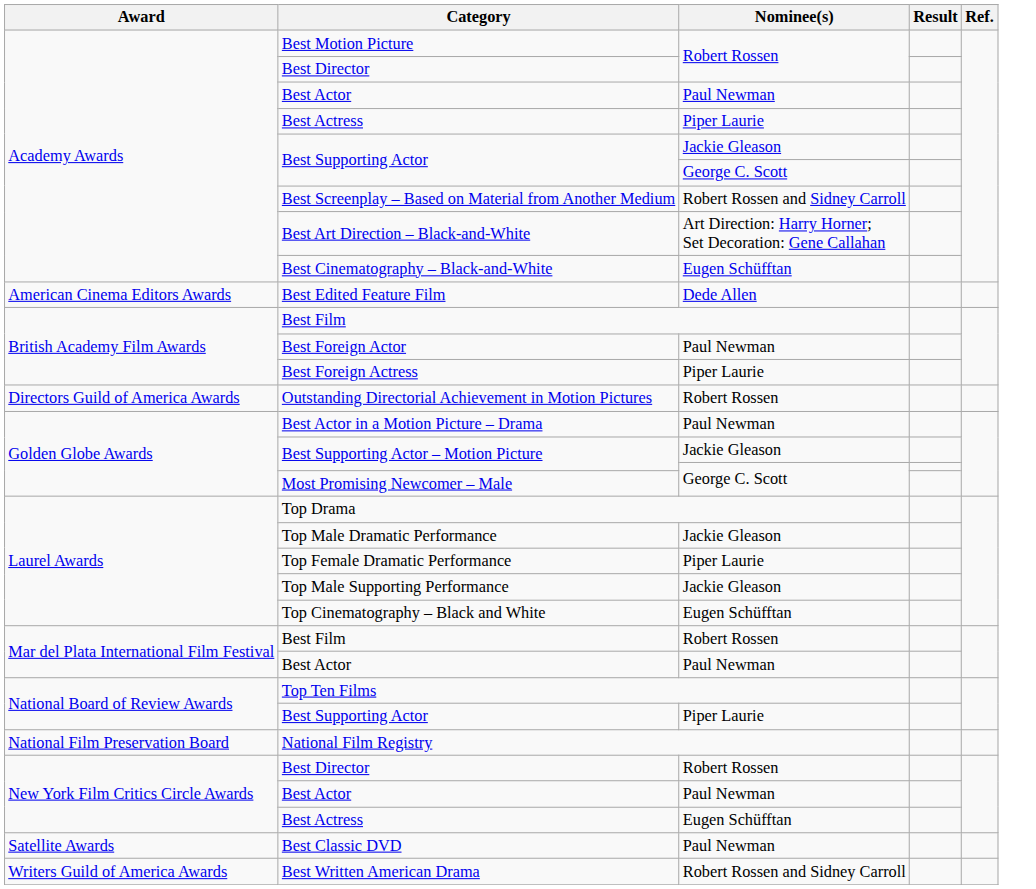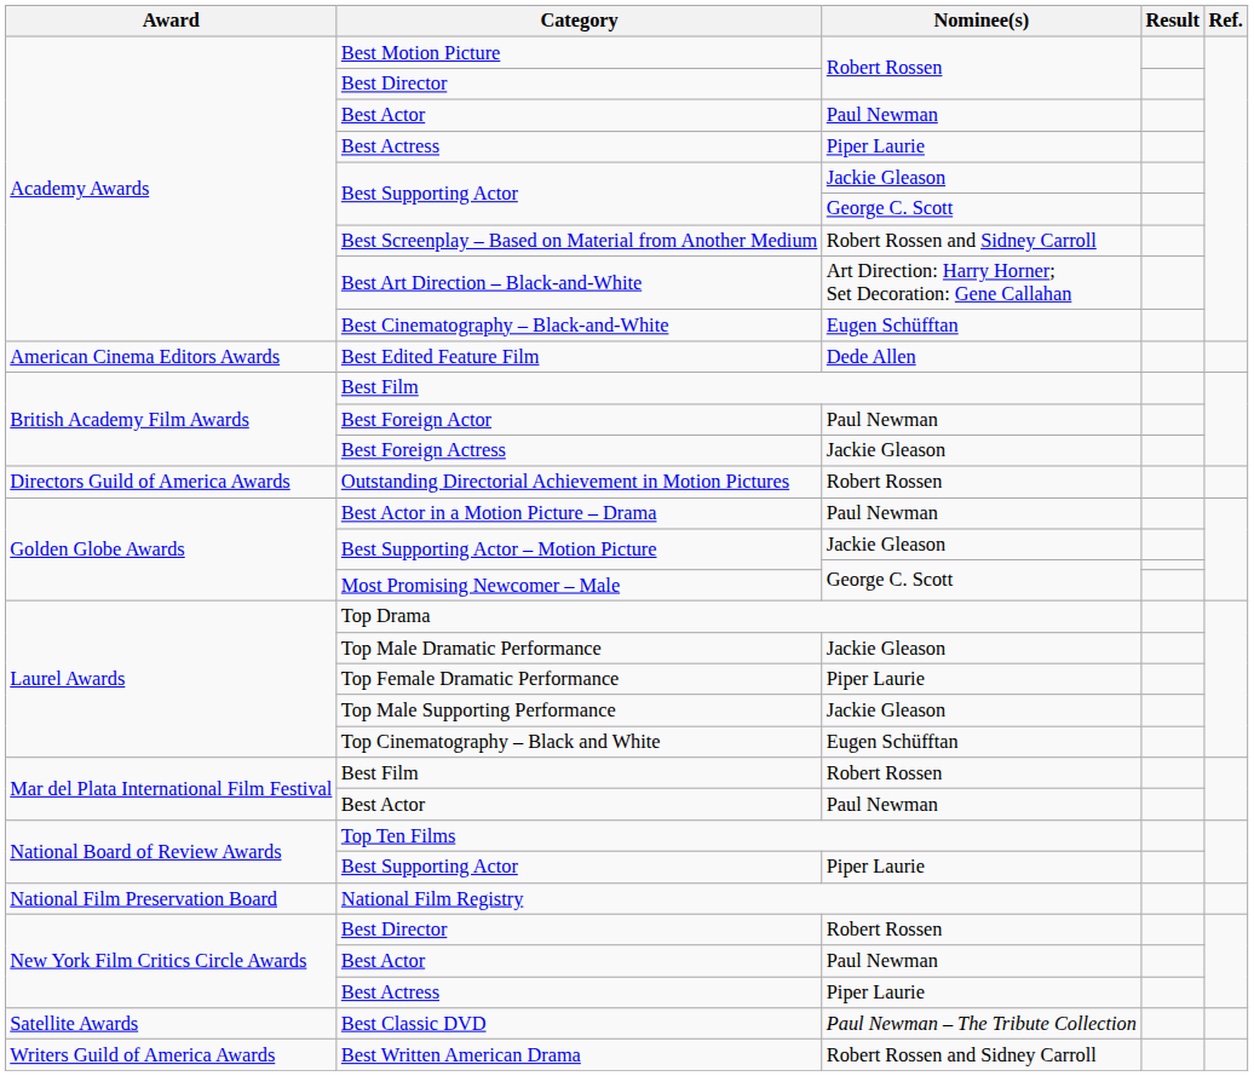Best Foreign Actress | Nominee(s): Piper Laurie -> Jackie Gleason
New York Film Critics Circle Awards / Best Actress | Nominee(s): Eugen Schüfftan -> Piper Laurie
Best Classic DVD | Nominee(s): Paul Newman -> Paul Newman – The Tribute Collection
